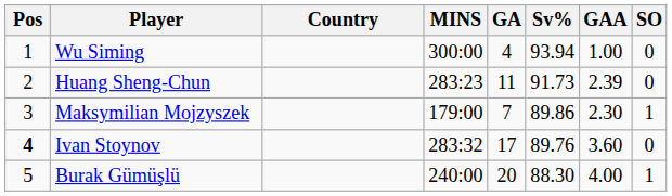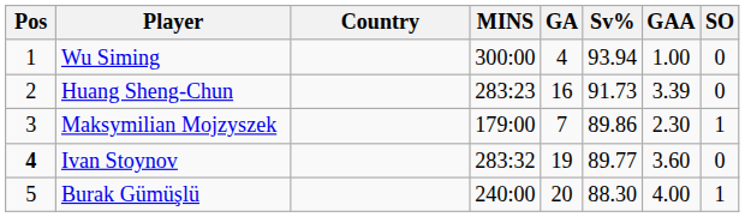Huang Sheng-Chun | GA: 11 -> 16
Huang Sheng-Chun | GAA: 2.39 -> 3.39
Ivan Stoynov | GA: 17 -> 19
Ivan Stoynov | Sv%: 89.76 -> 89.77
